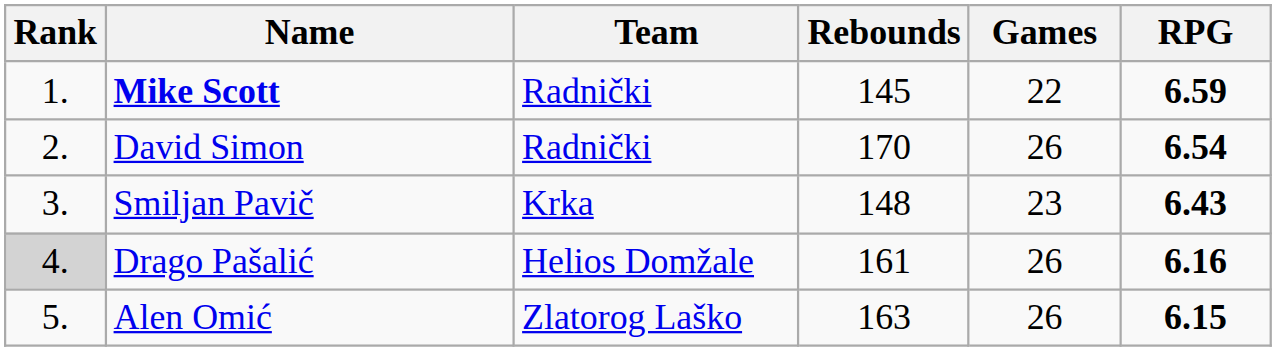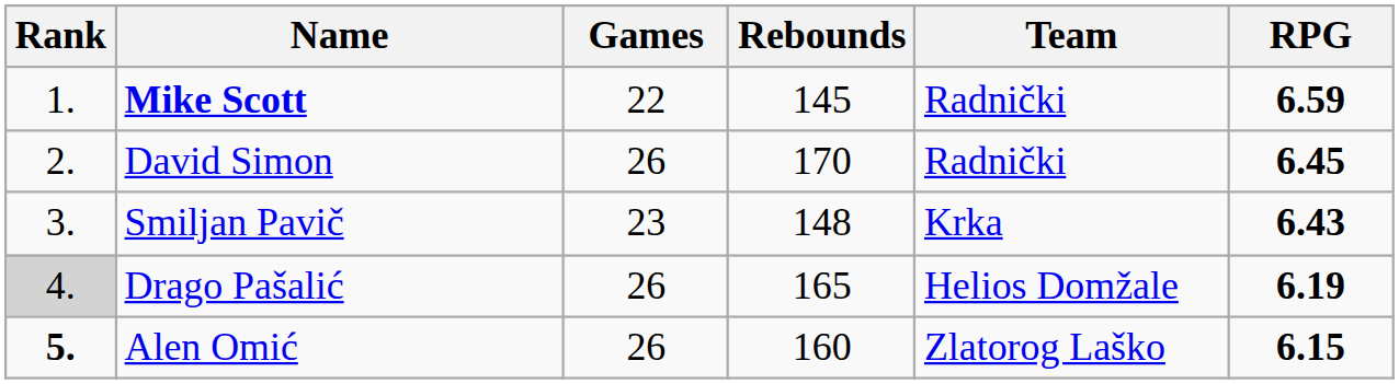columns swapped: Team <-> Games
David Simon | RPG: 6.54 -> 6.45
Drago Pašalić | Rebounds: 161 -> 165
Drago Pašalić | RPG: 6.16 -> 6.19
Alen Omić | Rank: normal -> bold
Alen Omić | Rebounds: 163 -> 160
